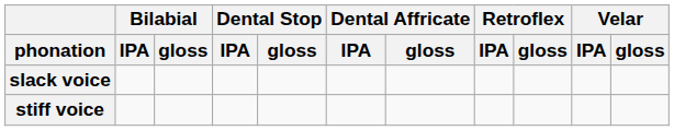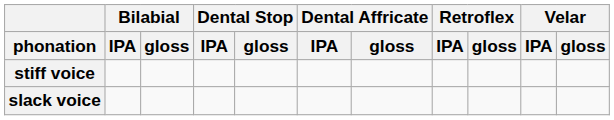rows swapped: stiff voice <-> slack voice
